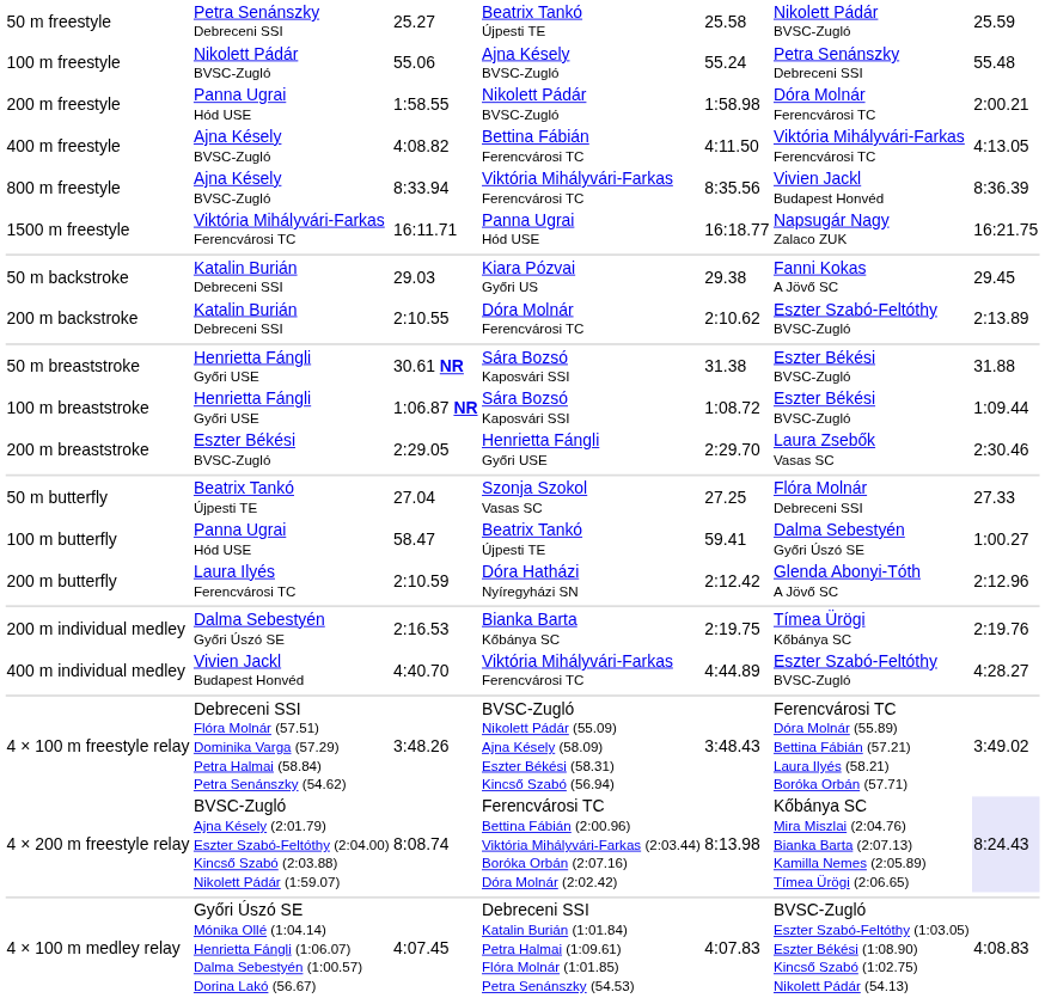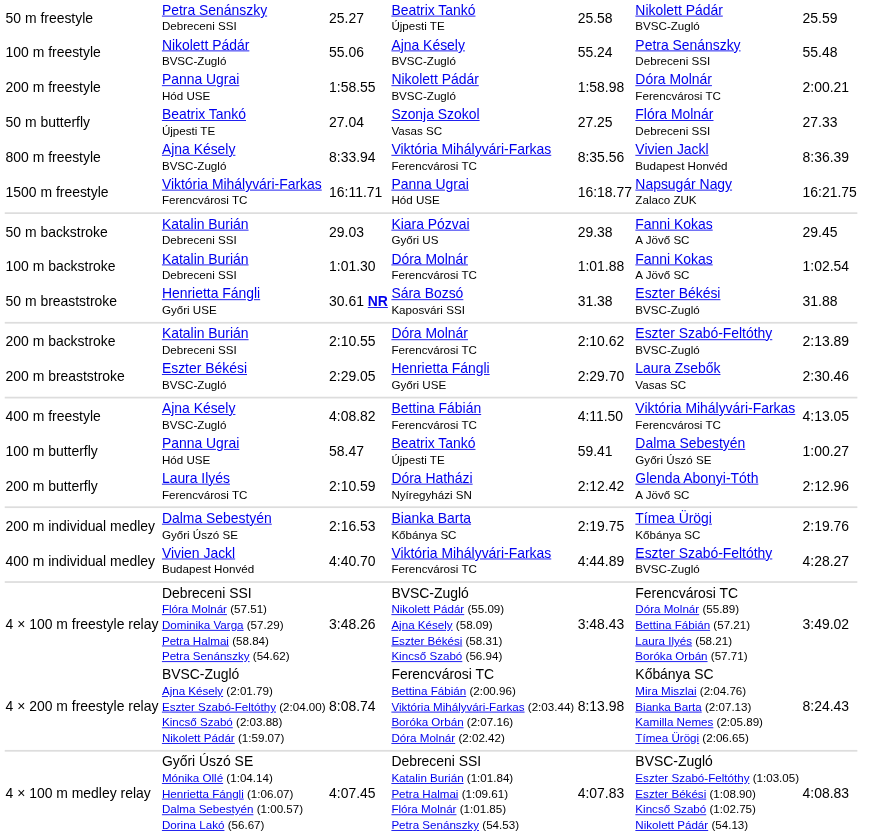rows swapped: 400 m freestyle <-> 50 m butterfly
+ row: 100 m backstroke | Katalin Burián Debreceni SSI | 1:01.30 | Dóra Molnár Ferencvárosi TC | 1:01.88 | Fanni Kokas A Jövő SC | 1:02.54
rows swapped: 200 m backstroke <-> 50 m breaststroke
- row: 100 m breaststroke | Henrietta Fángli Győri USE | 1:06.87 NR | Sára Bozsó Kaposvári SSI | 1:08.72 | Eszter Békési BVSC-Zugló | 1:09.44
4 × 200 m freestyle relay | column 7: lavender background -> no background
